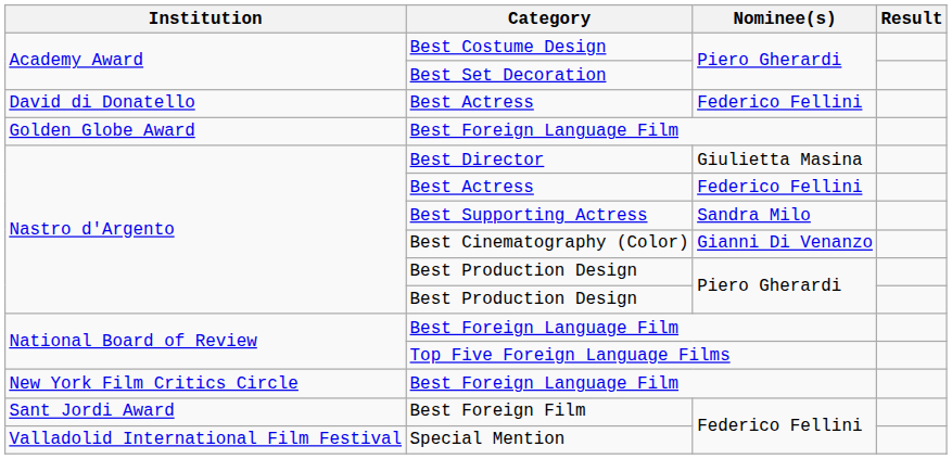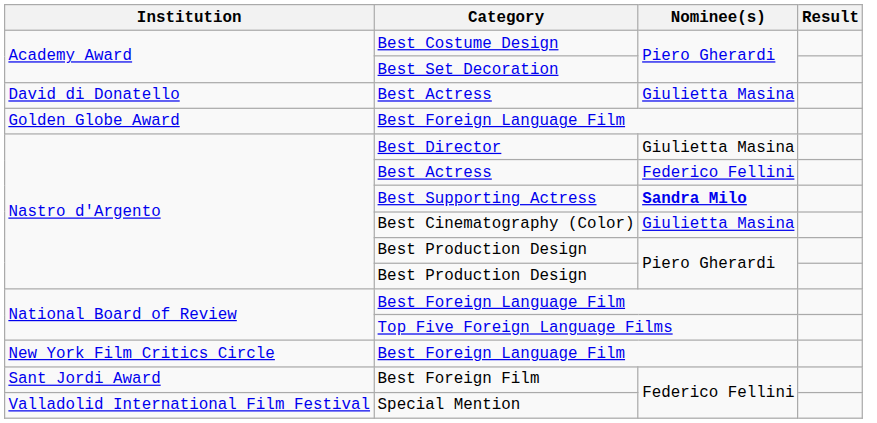David di Donatello / Best Actress | Nominee(s): Federico Fellini -> Giulietta Masina
Best Supporting Actress | Nominee(s): normal -> bold
Best Cinematography (Color) | Nominee(s): Gianni Di Venanzo -> Giulietta Masina
